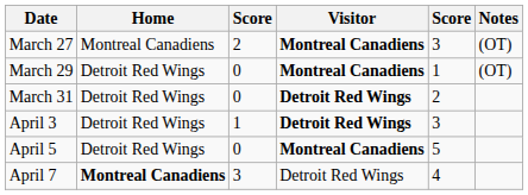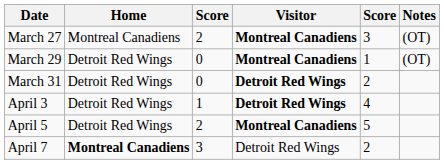April 3 | column 5: 3 -> 4
April 5 | column 3: 0 -> 2
April 7 | column 5: 4 -> 2
